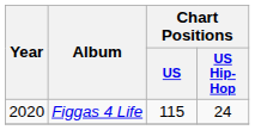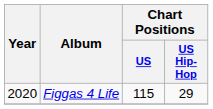Figgas 4 Life | Chart Positions / US Hip-Hop: 24 -> 29
